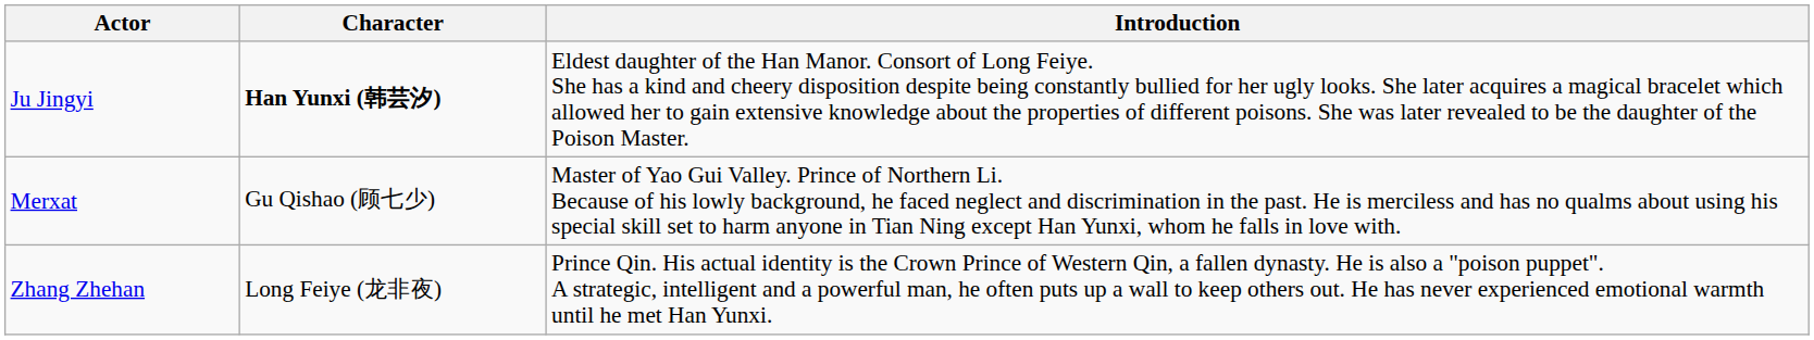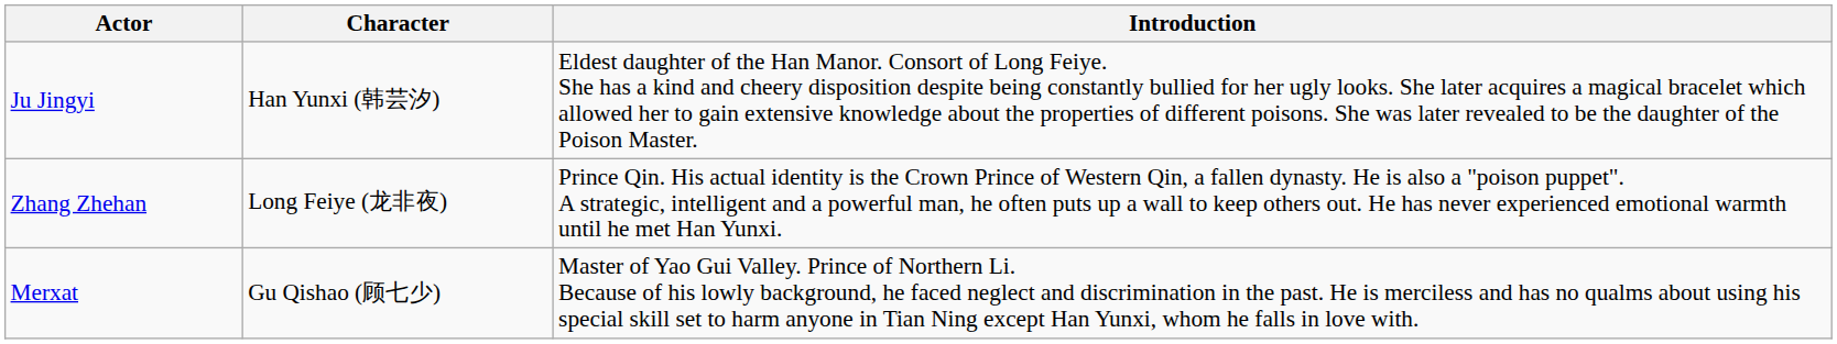Ju Jingyi | Character: bold -> normal
rows swapped: Zhang Zhehan <-> Merxat
